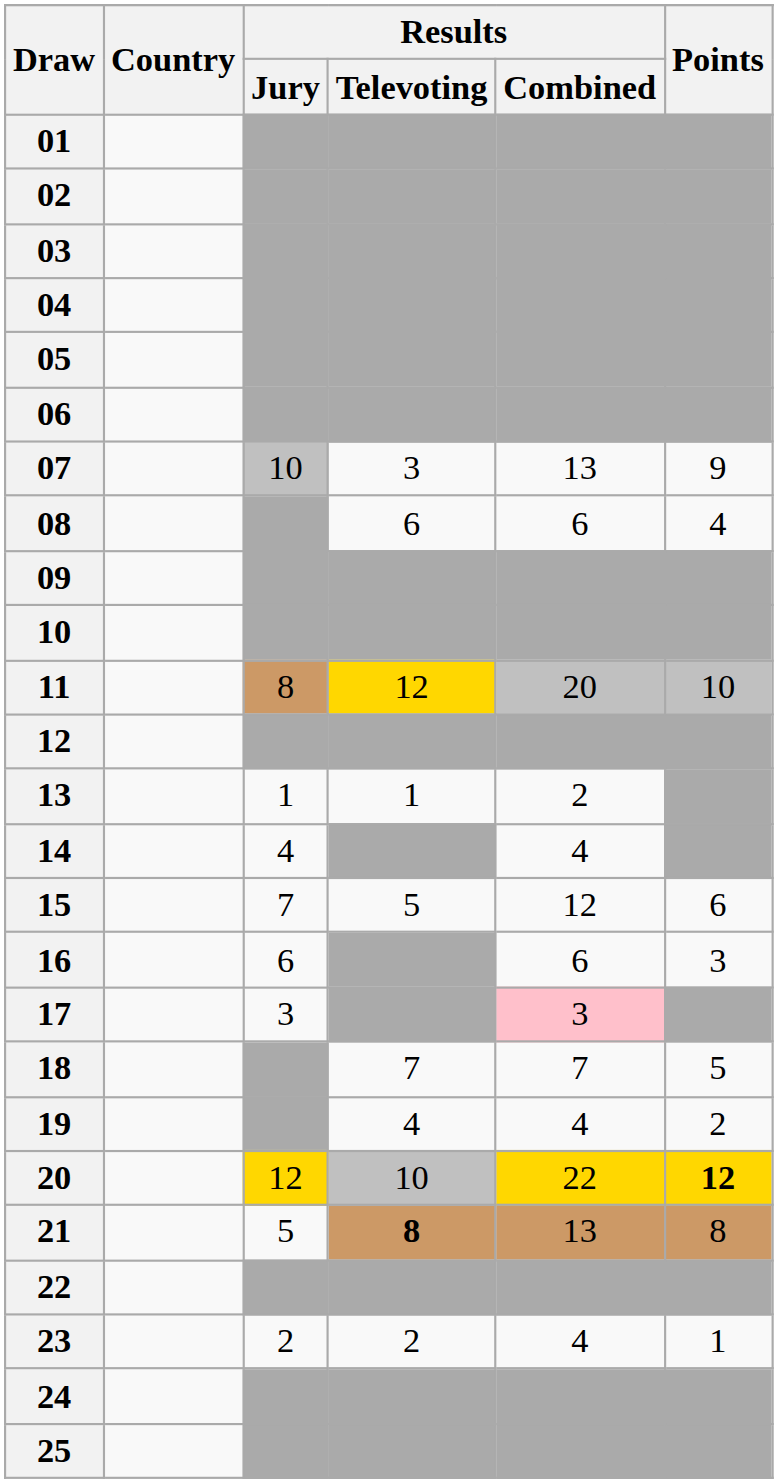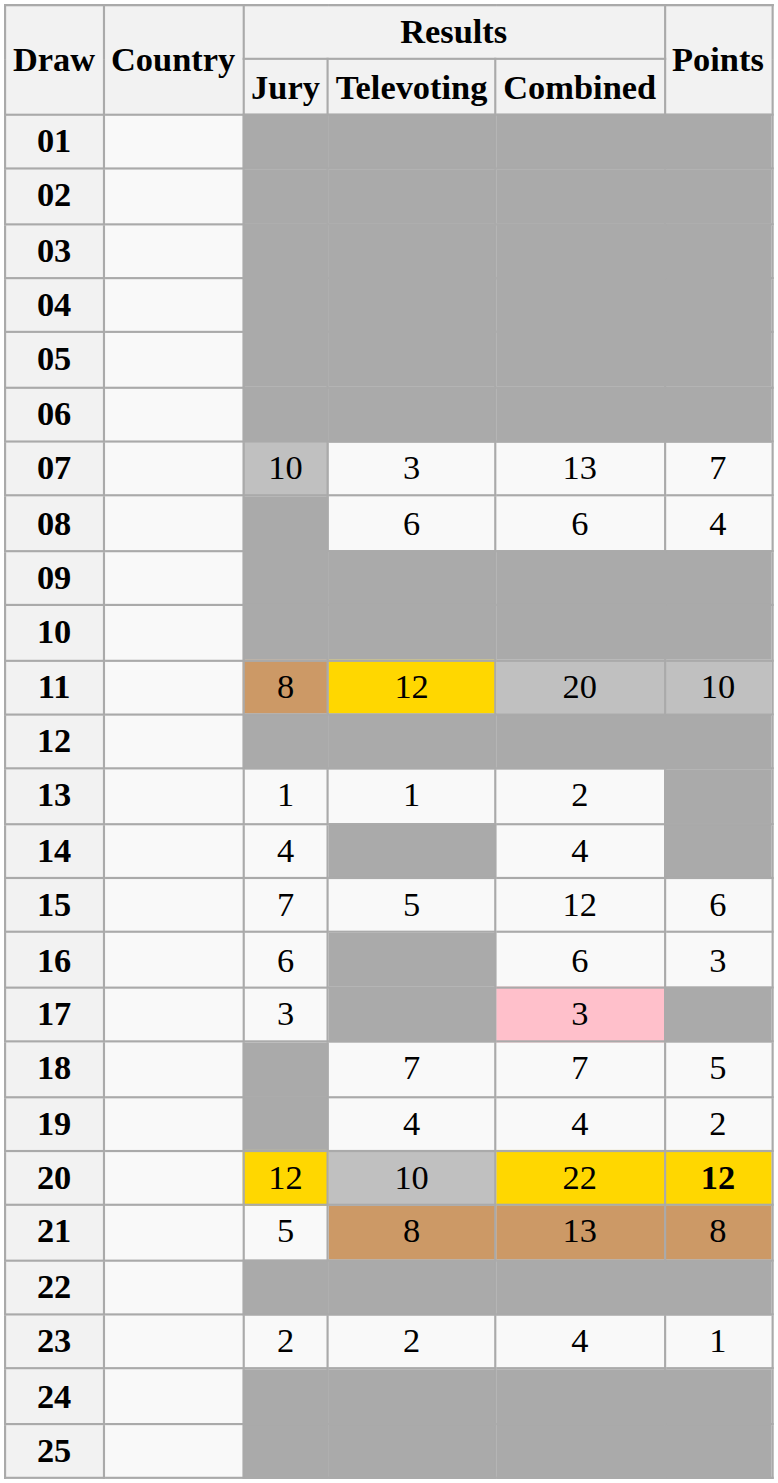07 | Points: 9 -> 7
21 | Results / Televoting: bold -> normal
